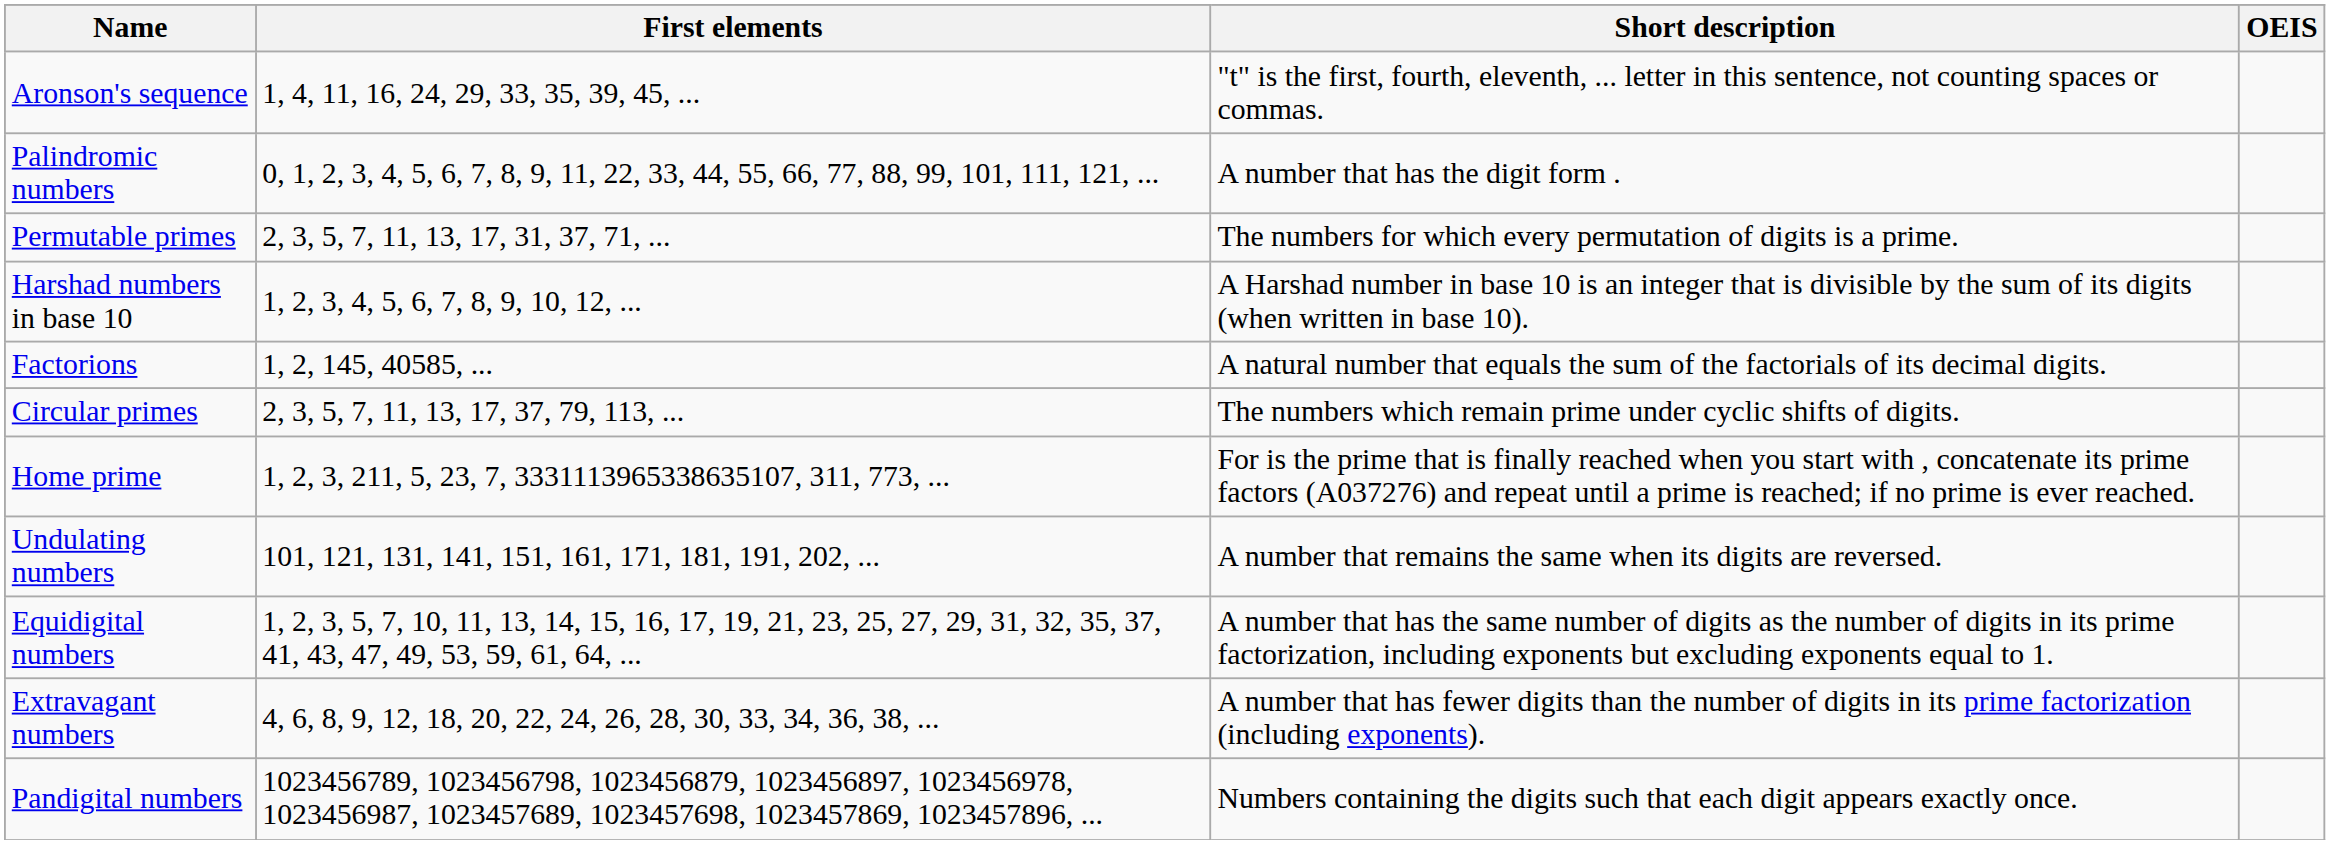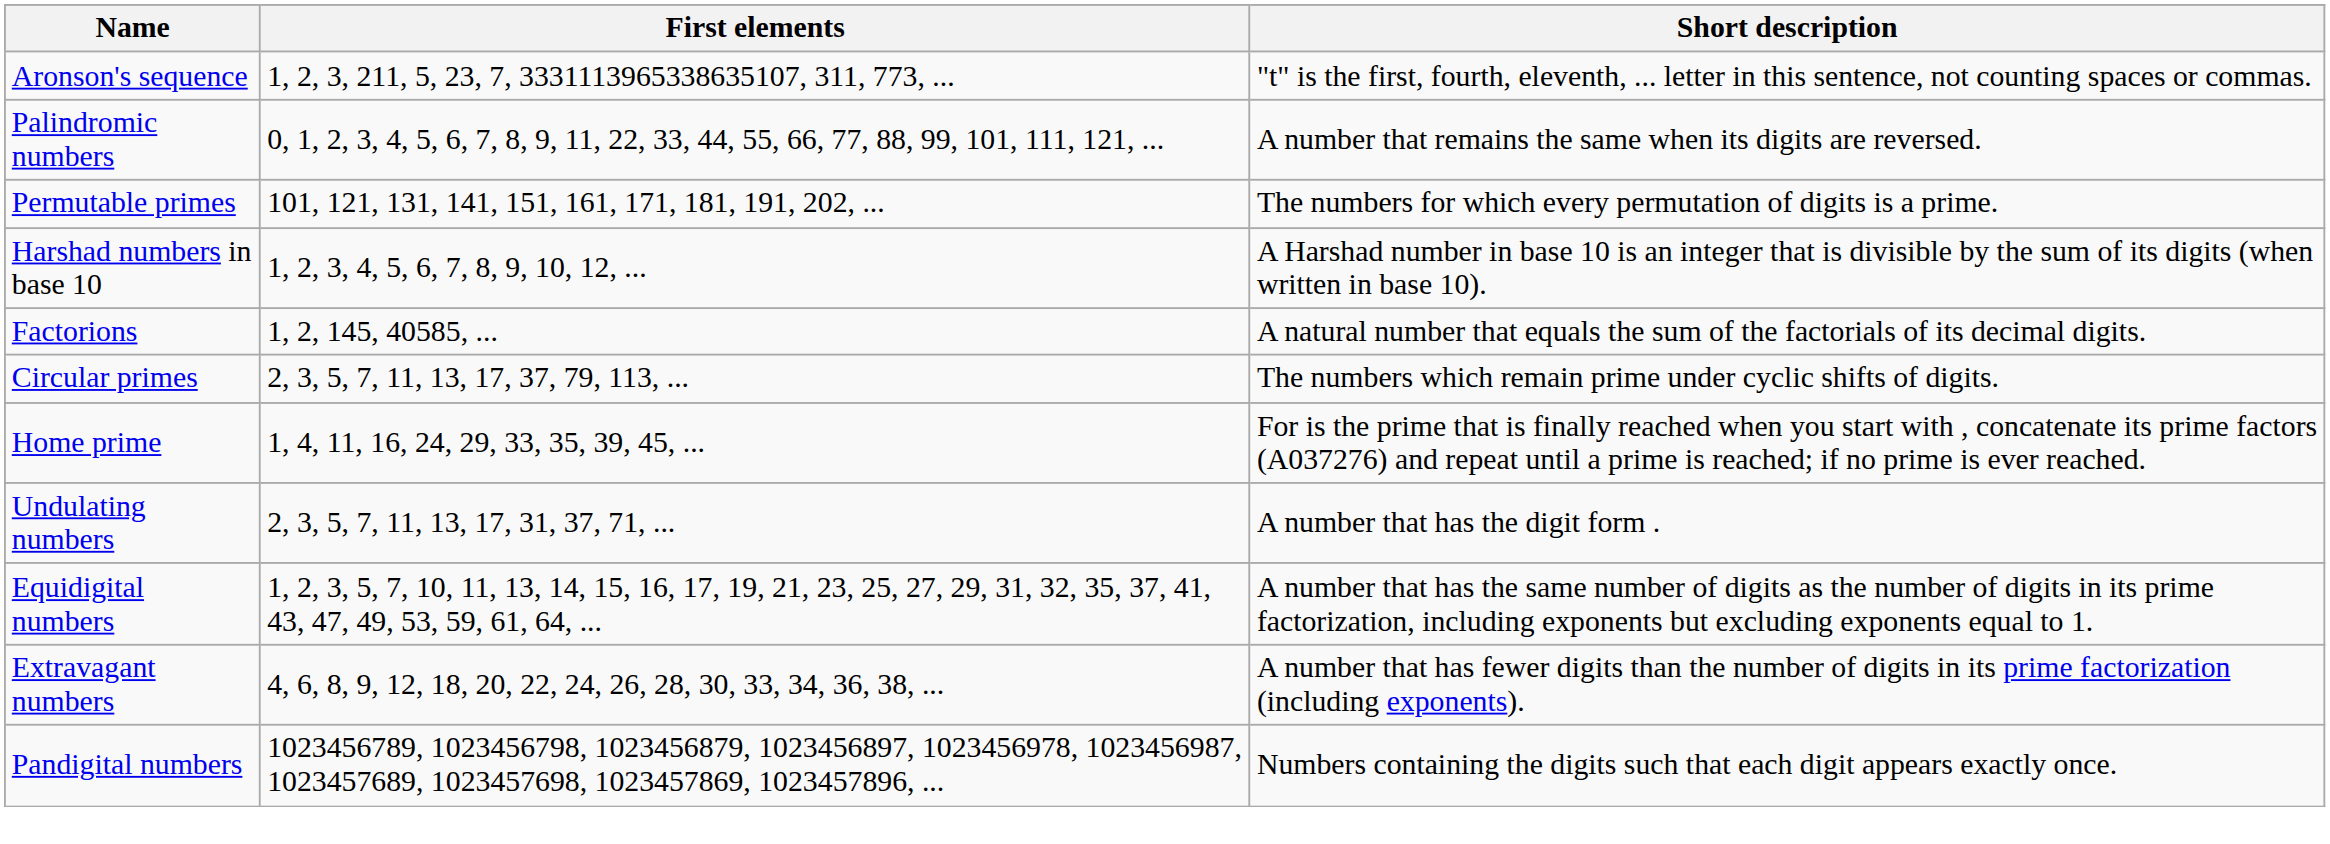- column: OEIS
Aronson's sequence | First elements: 1, 4, 11, 16, 24, 29, 33, 35, 39, 45, ... -> 1, 2, 3, 211, 5, 23, 7, 3331113965338635107, 311, 773, ...
Palindromic numbers | Short description: A number that has the digit form . -> A number that remains the same when its digits are reversed.
Permutable primes | First elements: 2, 3, 5, 7, 11, 13, 17, 31, 37, 71, ... -> 101, 121, 131, 141, 151, 161, 171, 181, 191, 202, ...
Home prime | First elements: 1, 2, 3, 211, 5, 23, 7, 3331113965338635107, 311, 773, ... -> 1, 4, 11, 16, 24, 29, 33, 35, 39, 45, ...
Undulating numbers | First elements: 101, 121, 131, 141, 151, 161, 171, 181, 191, 202, ... -> 2, 3, 5, 7, 11, 13, 17, 31, 37, 71, ...
Undulating numbers | Short description: A number that remains the same when its digits are reversed. -> A number that has the digit form .
